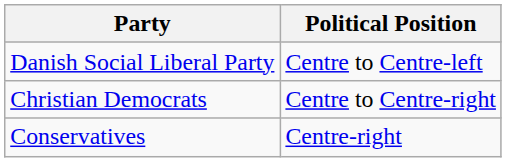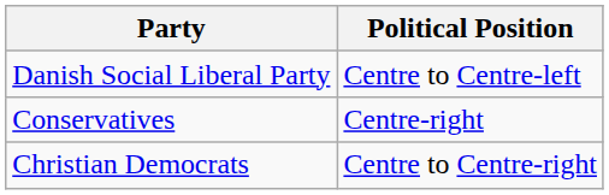rows swapped: Conservatives <-> Christian Democrats
